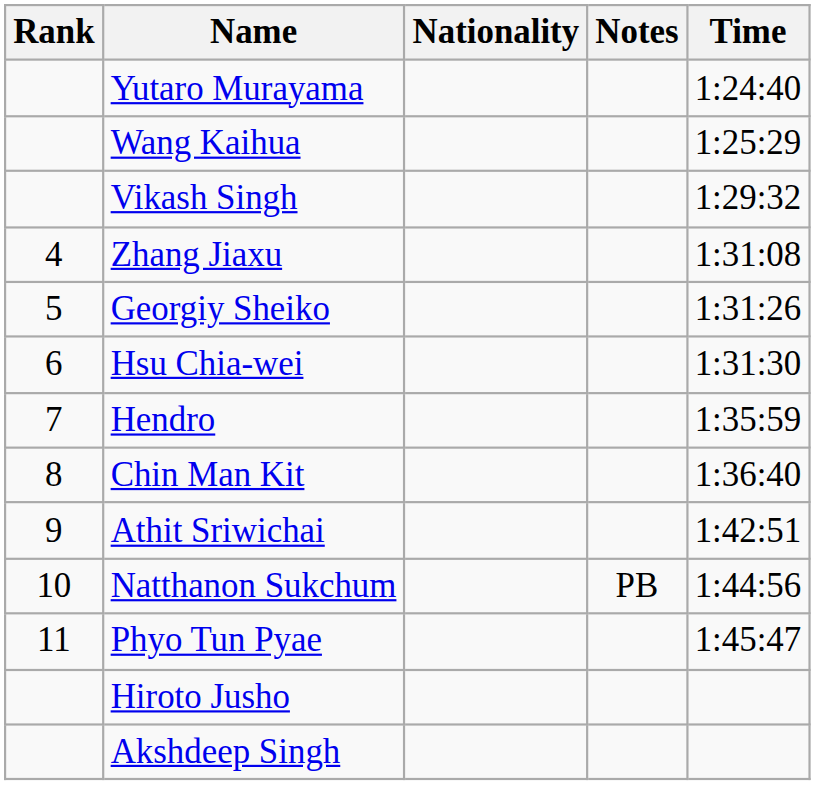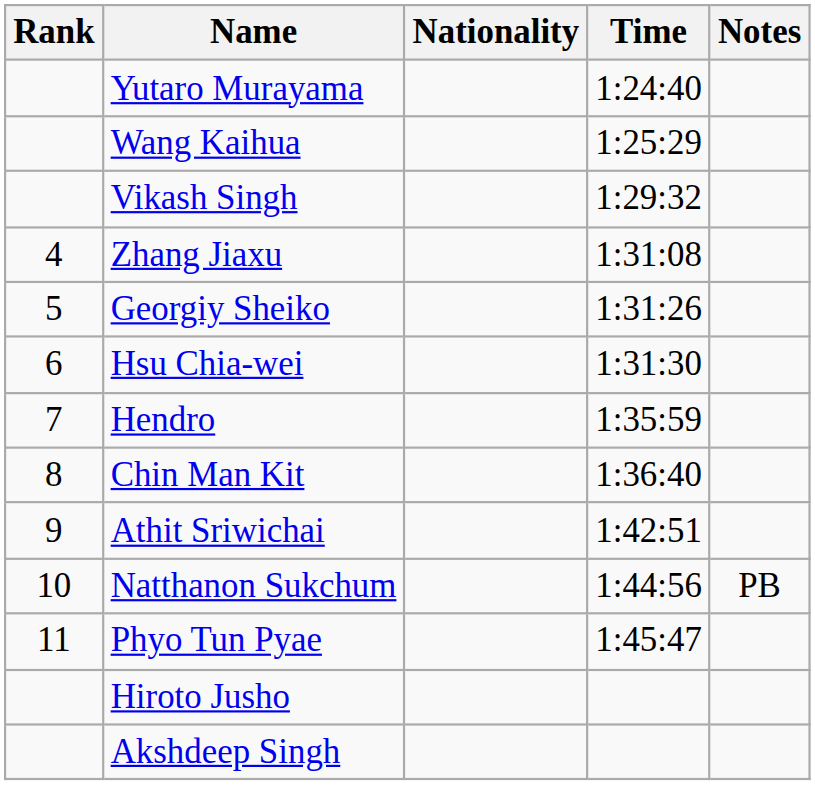columns swapped: Time <-> Notes
